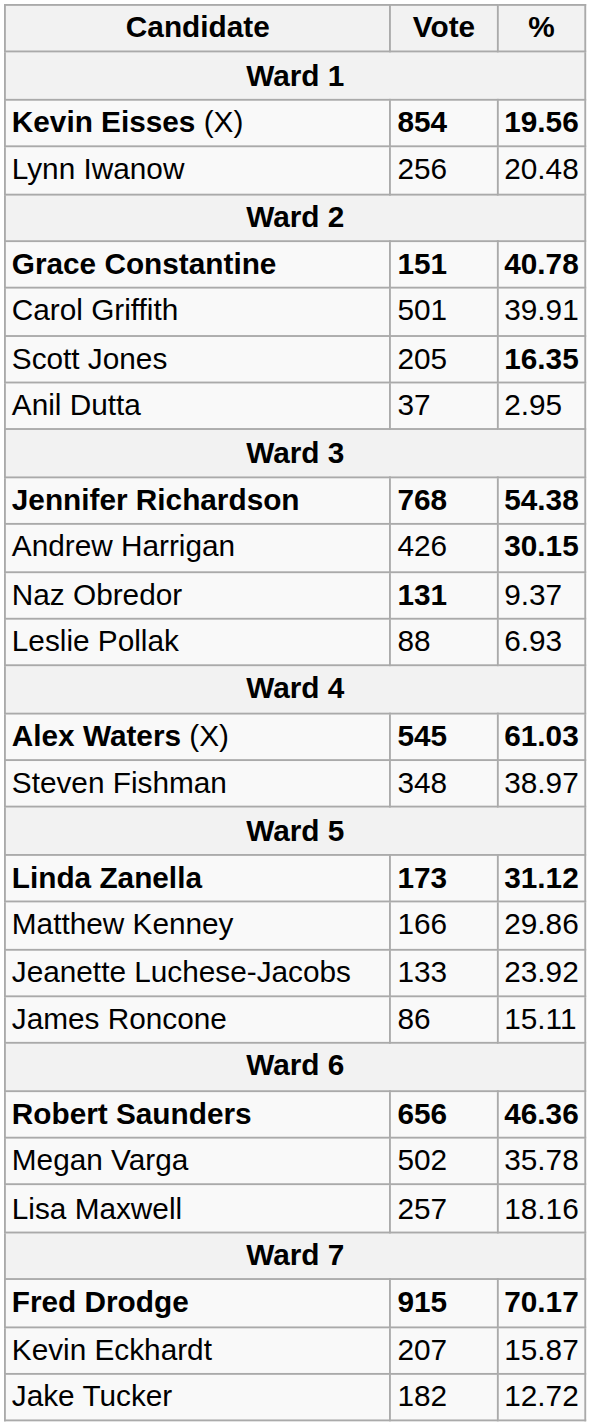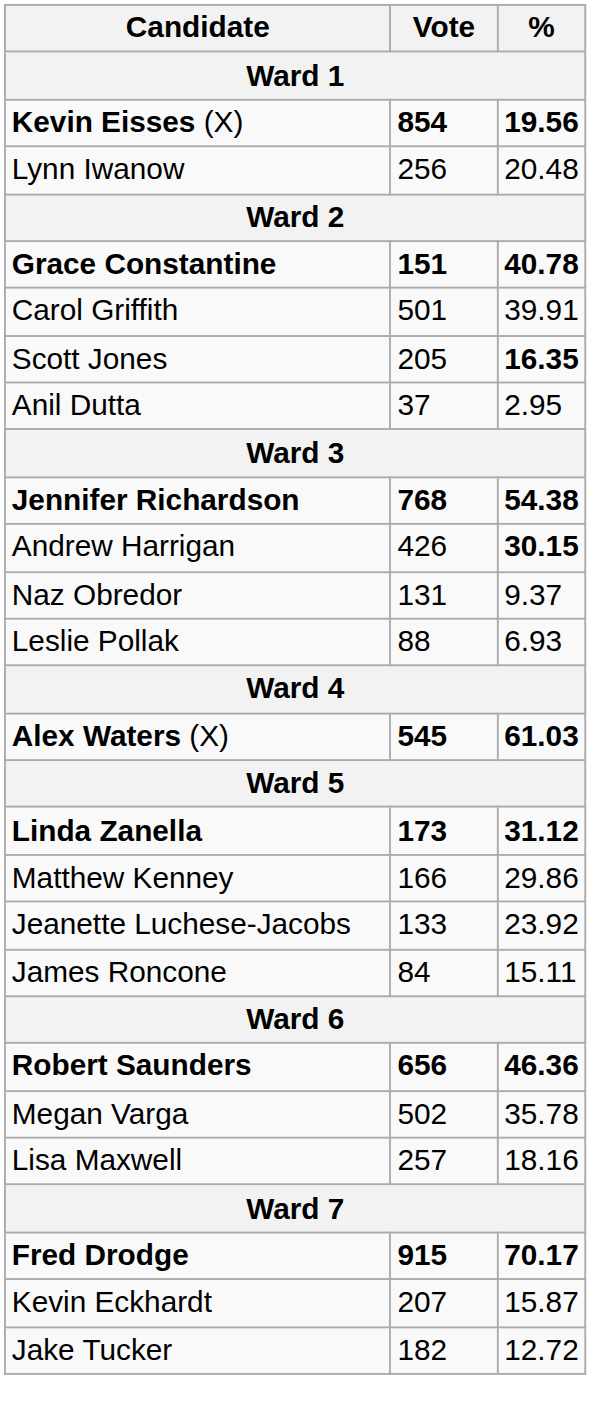Naz Obredor | Vote: bold -> normal
- row: Steven Fishman | 348 | 38.97
James Roncone | Vote: 86 -> 84
